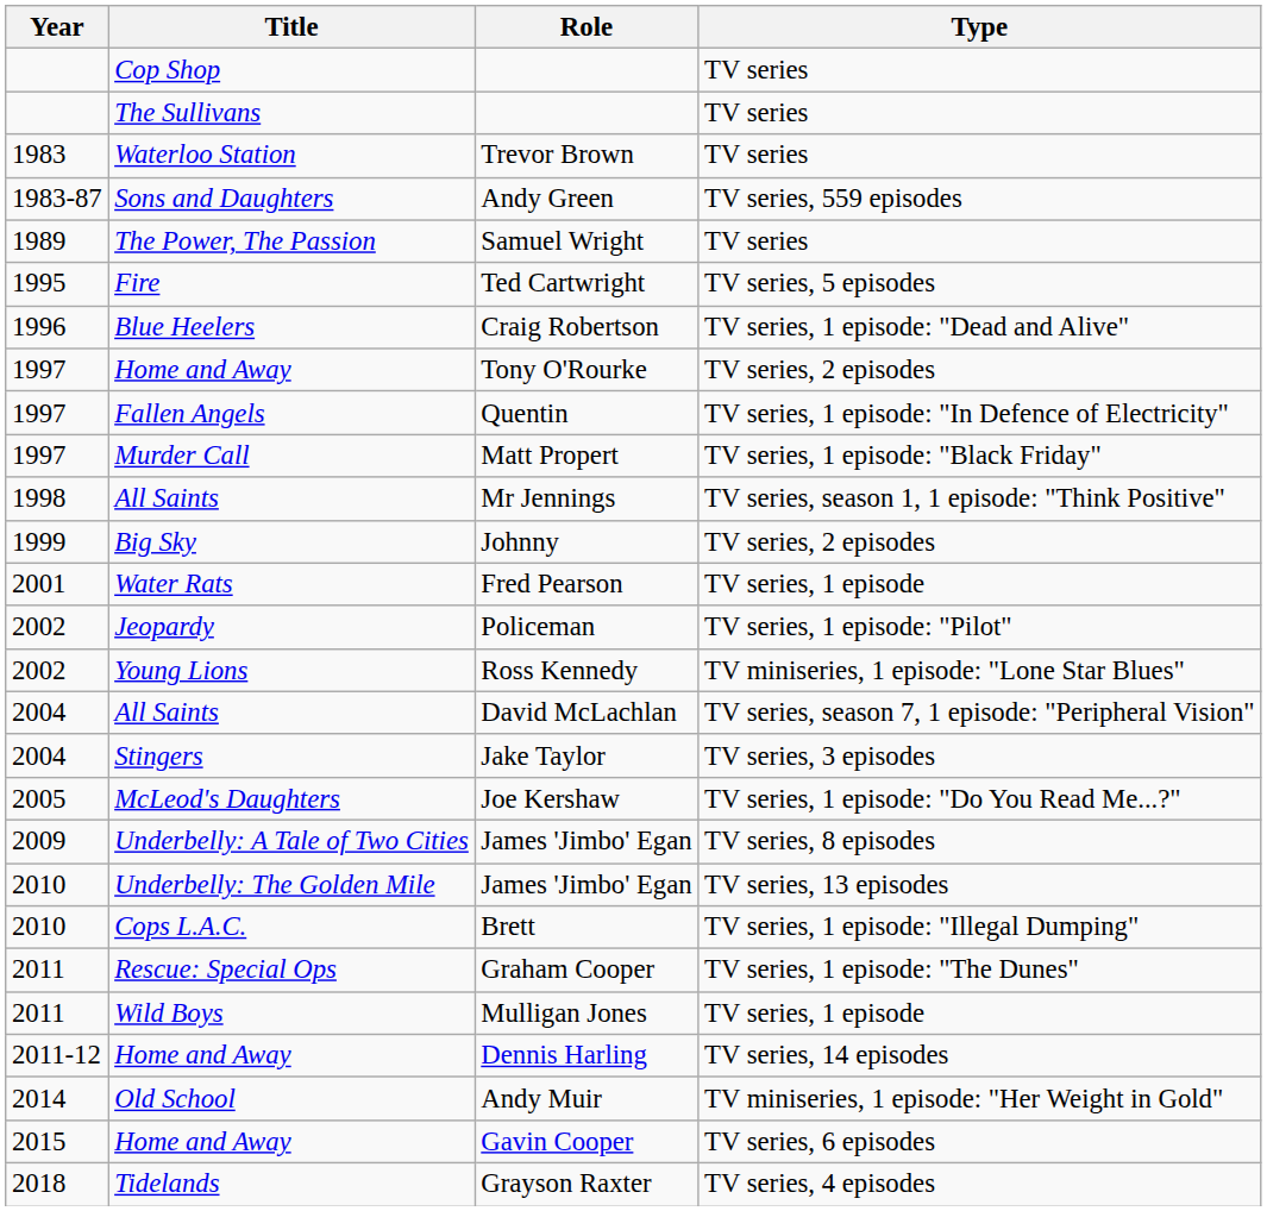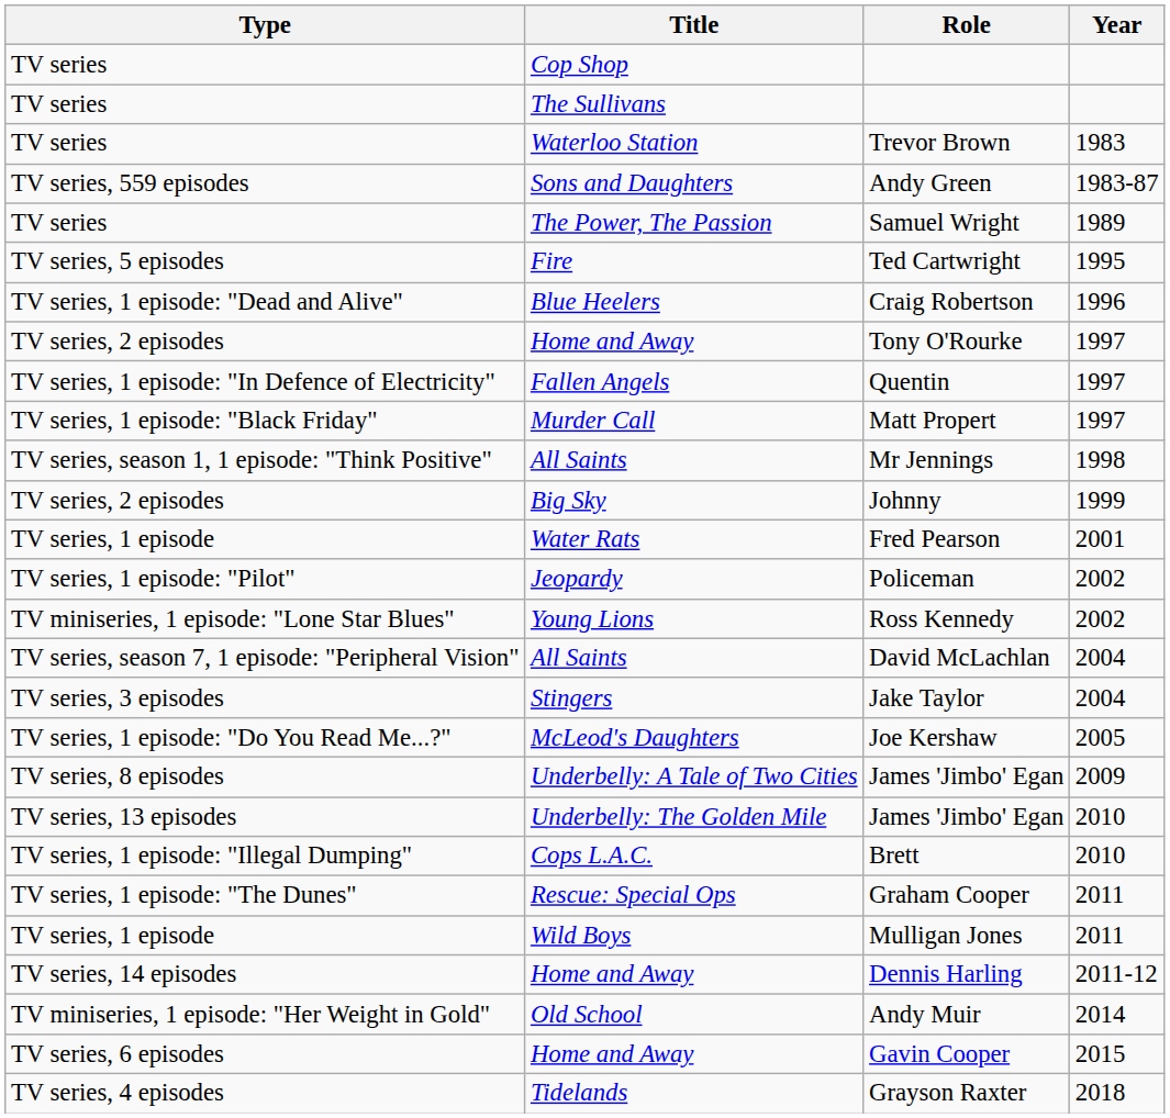columns swapped: Year <-> Type
